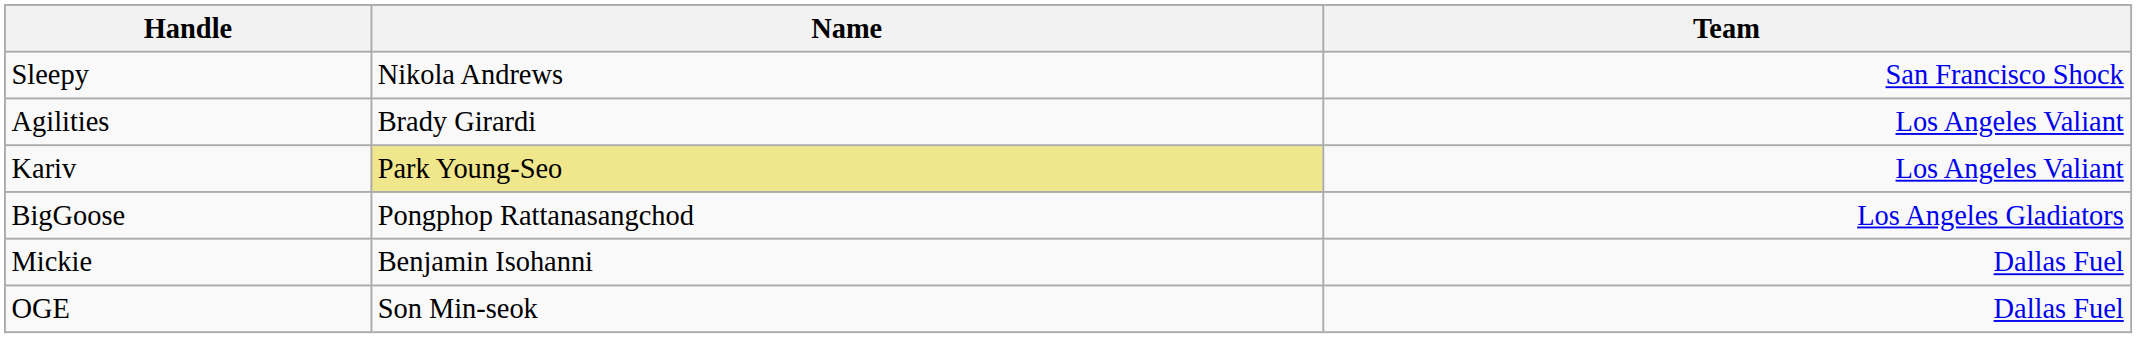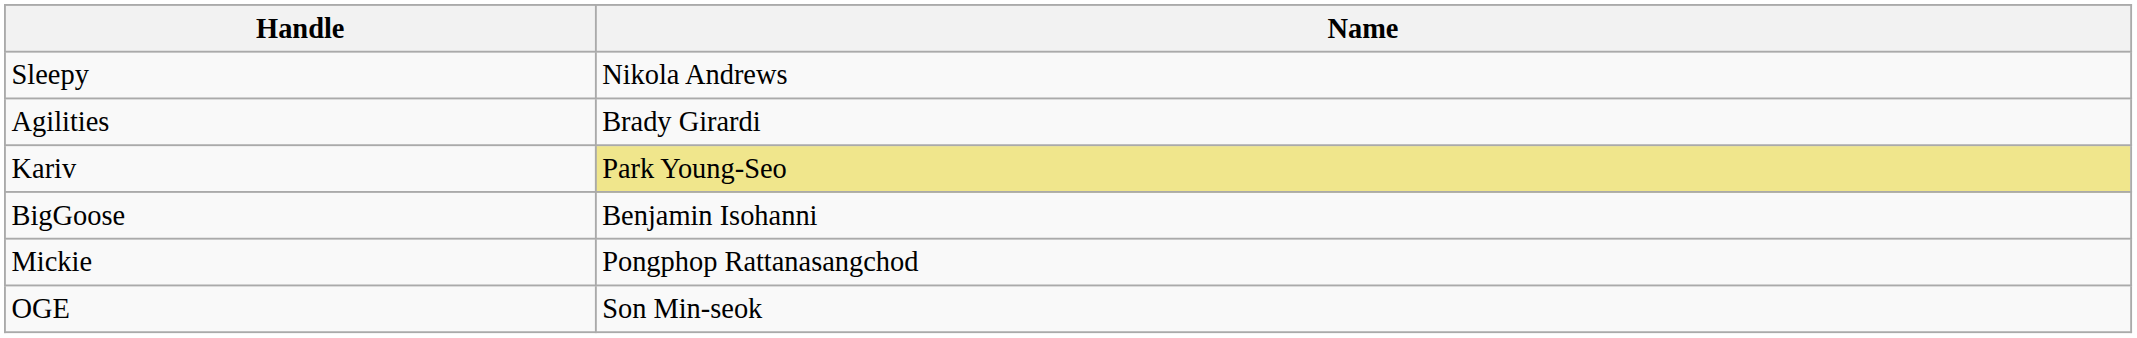- column: Team | San Francisco Shock | Los Angeles Valiant | Los Angeles Valiant | Los Angeles Gladiators | Dallas Fuel | Dallas Fuel
BigGoose | Name: Pongphop Rattanasangchod -> Benjamin Isohanni
Mickie | Name: Benjamin Isohanni -> Pongphop Rattanasangchod
